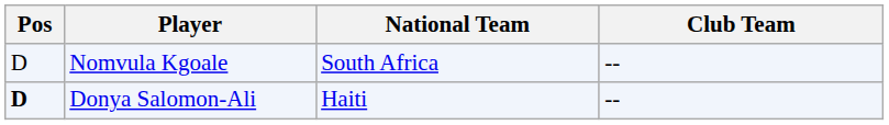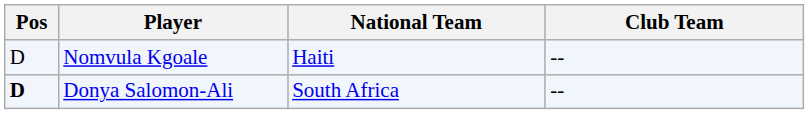Nomvula Kgoale | National Team: South Africa -> Haiti
Donya Salomon-Ali | National Team: Haiti -> South Africa
